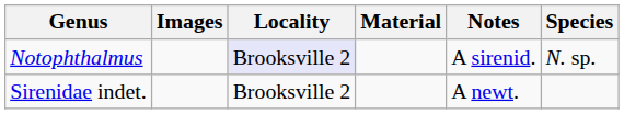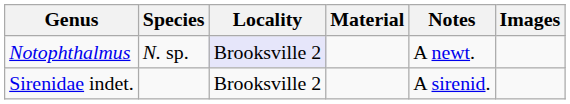columns swapped: Species <-> Images
Notophthalmus | Notes: A sirenid. -> A newt.
Sirenidae indet. | Notes: A newt. -> A sirenid.
